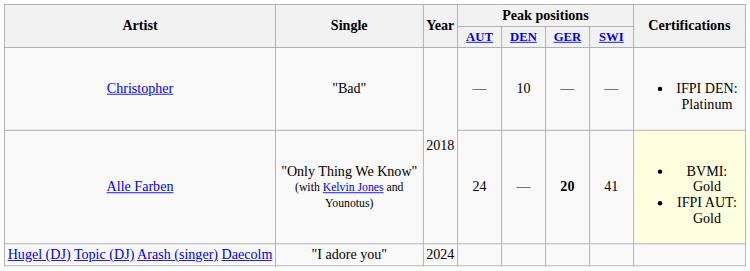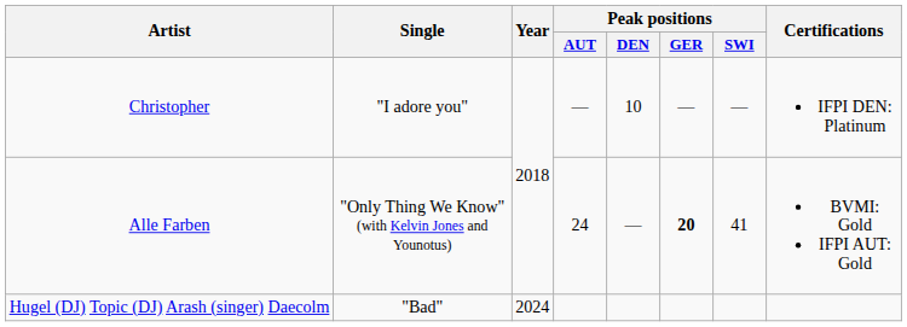Christopher | Single: "Bad" -> "I adore you"
Alle Farben | Certifications: lightyellow background -> no background
Hugel (DJ) Topic (DJ) Arash (singer) Daecolm | Single: "I adore you" -> "Bad"
